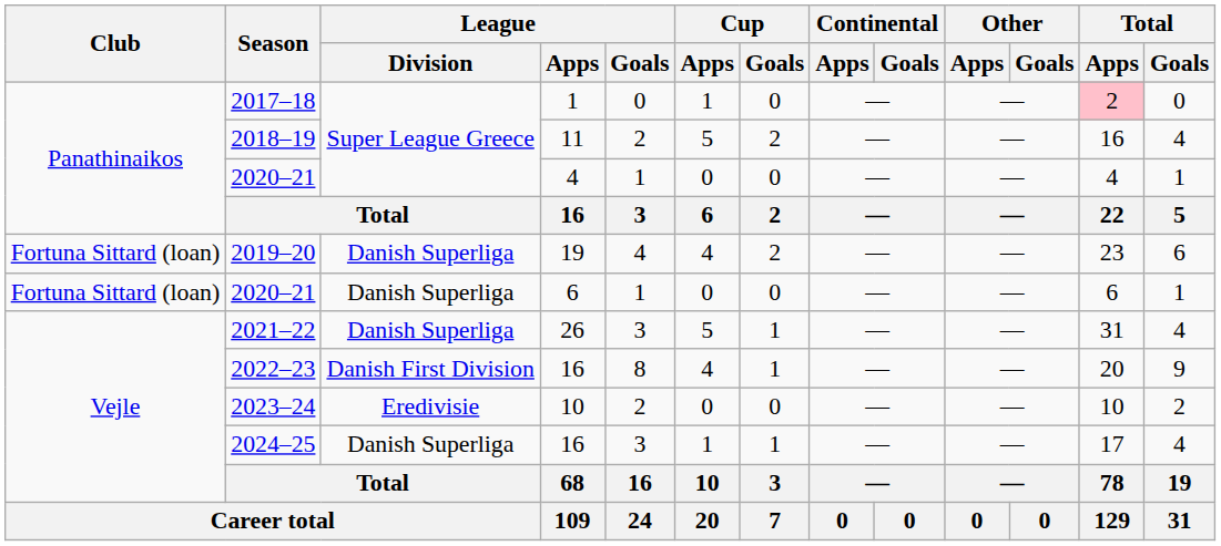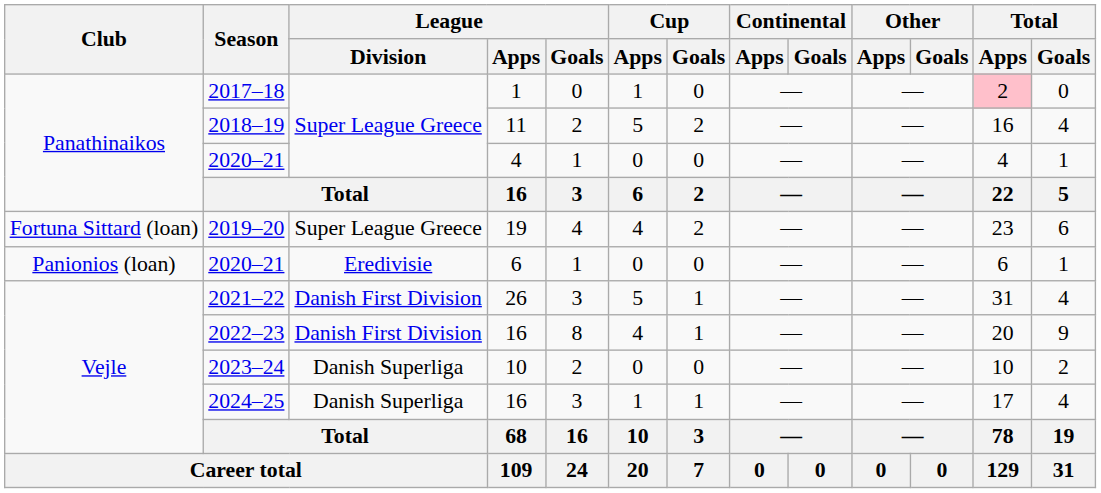2019–20 | League / Division: Danish Superliga -> Super League Greece
2020–21 / 6 | Club: Fortuna Sittard (loan) -> Panionios (loan)
2020–21 / 6 | League / Division: Danish Superliga -> Eredivisie
2021–22 | League / Division: Danish Superliga -> Danish First Division
2023–24 | League / Division: Eredivisie -> Danish Superliga
